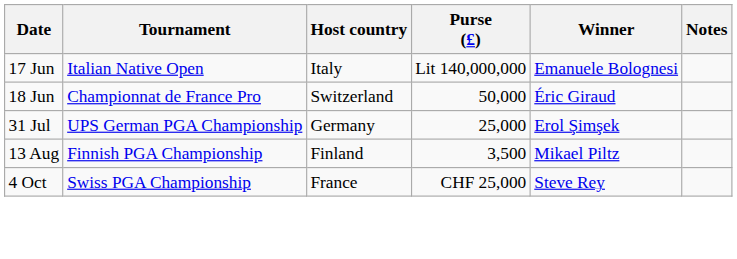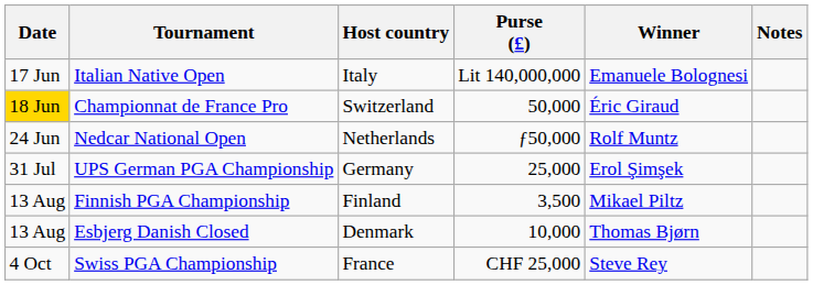Championnat de France Pro | Date: no background -> gold background
+ row: 24 Jun | Nedcar National Open | Netherlands | ƒ50,000 | Rolf Muntz
+ row: 13 Aug | Esbjerg Danish Closed | Denmark | 10,000 | Thomas Bjørn
